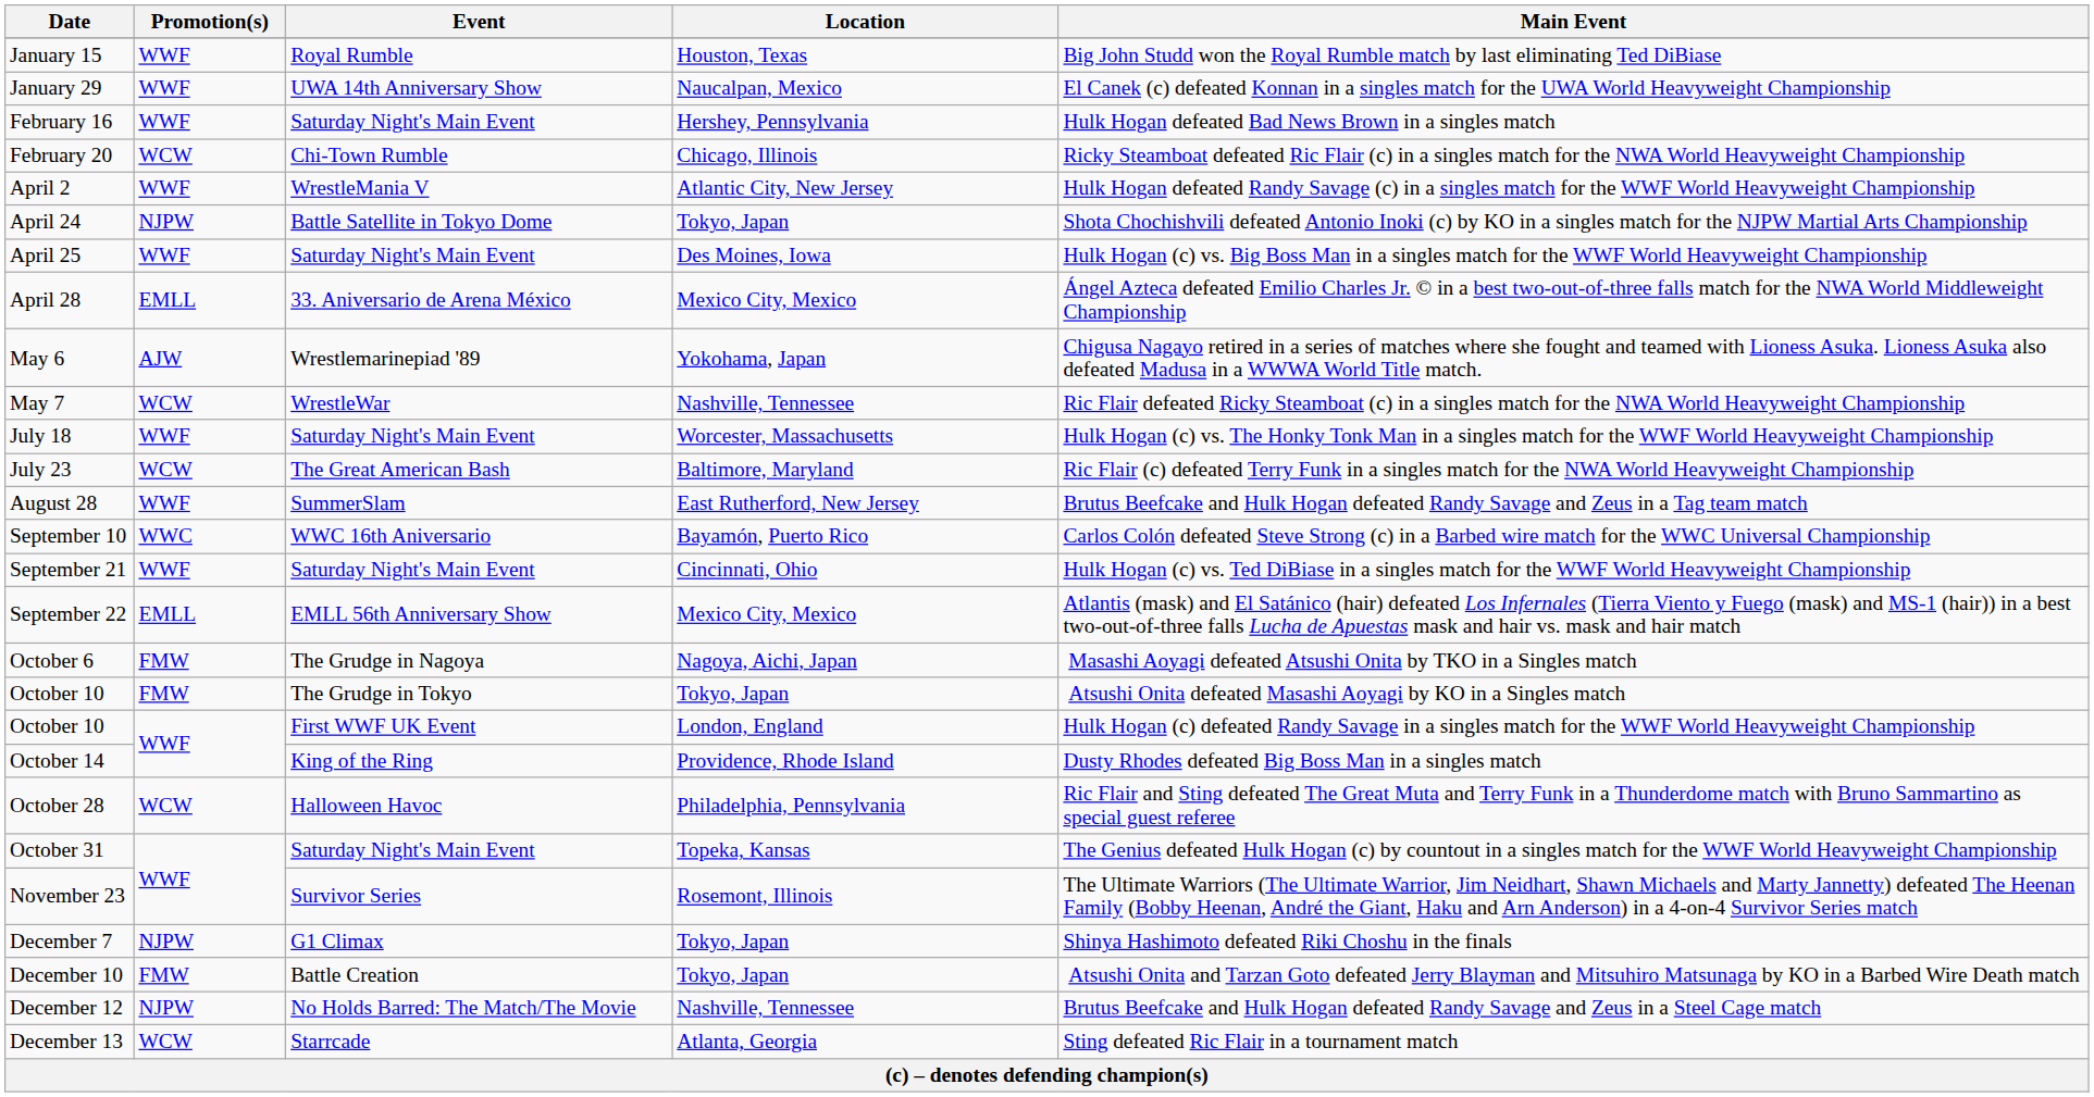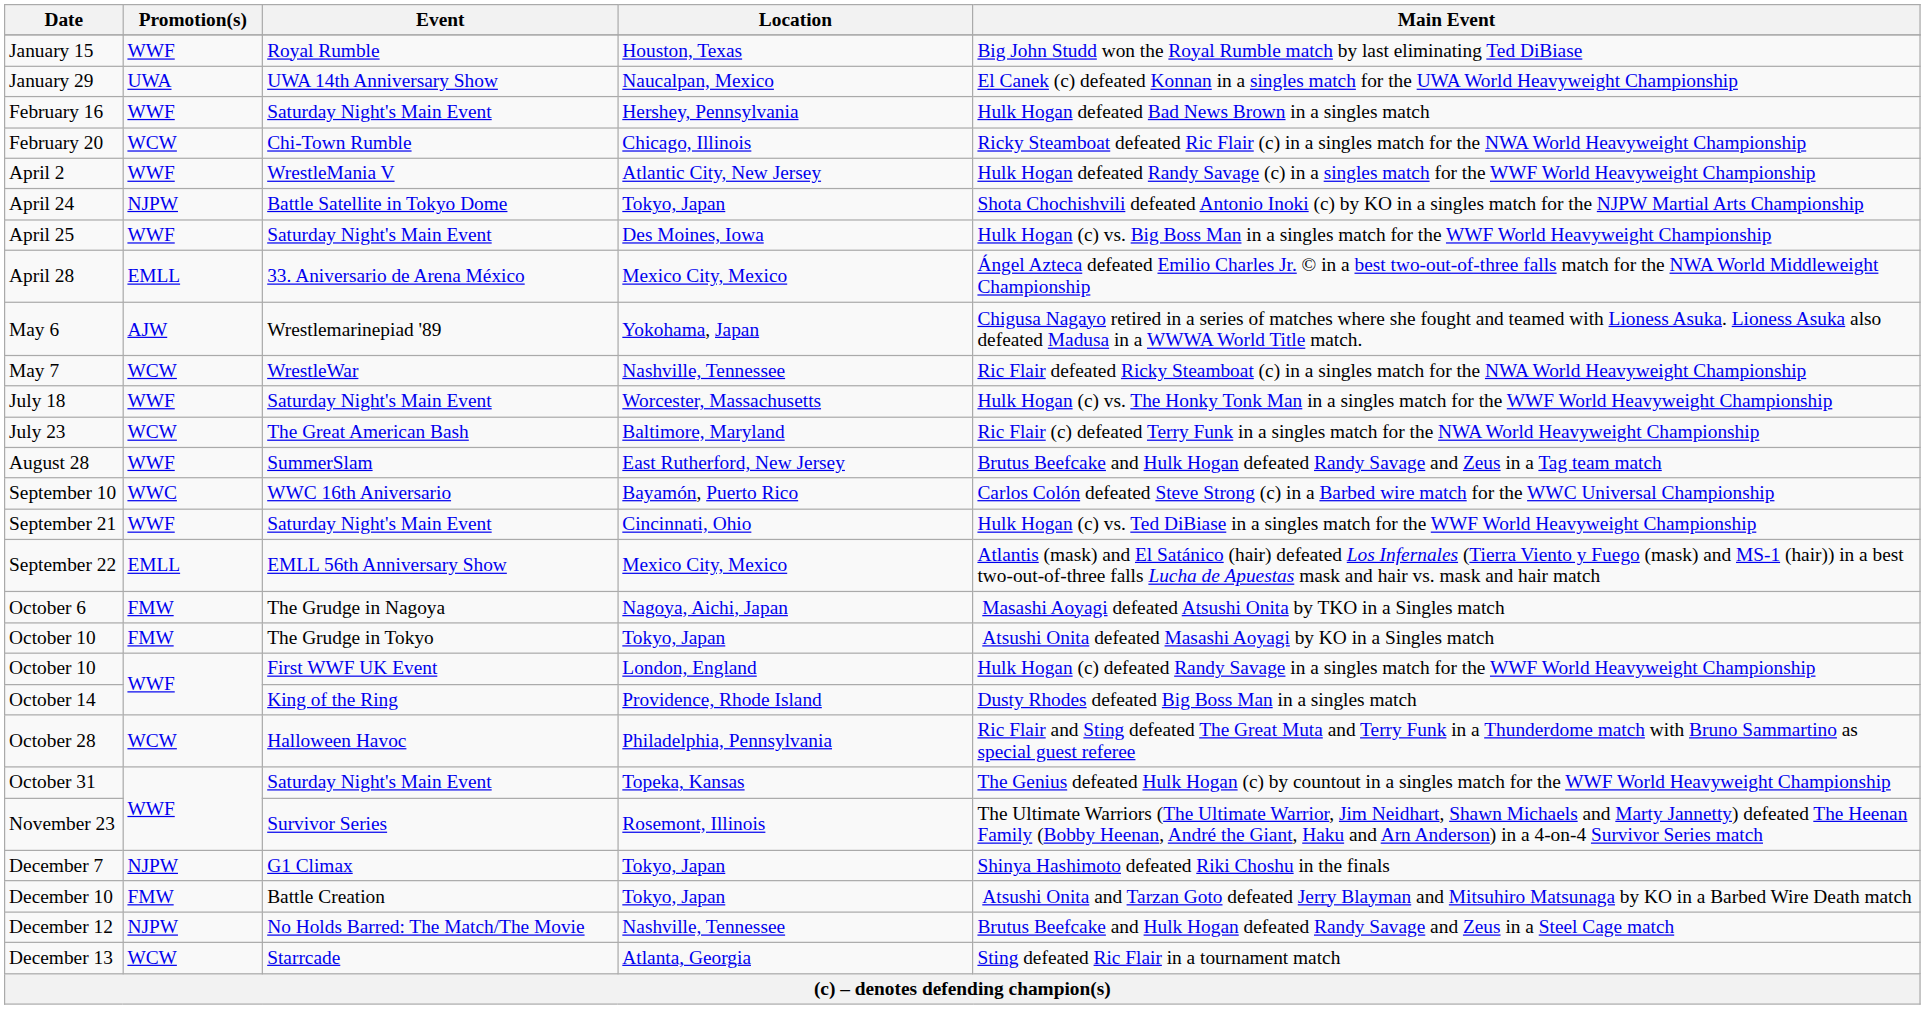January 29 | Promotion(s): WWF -> UWA
